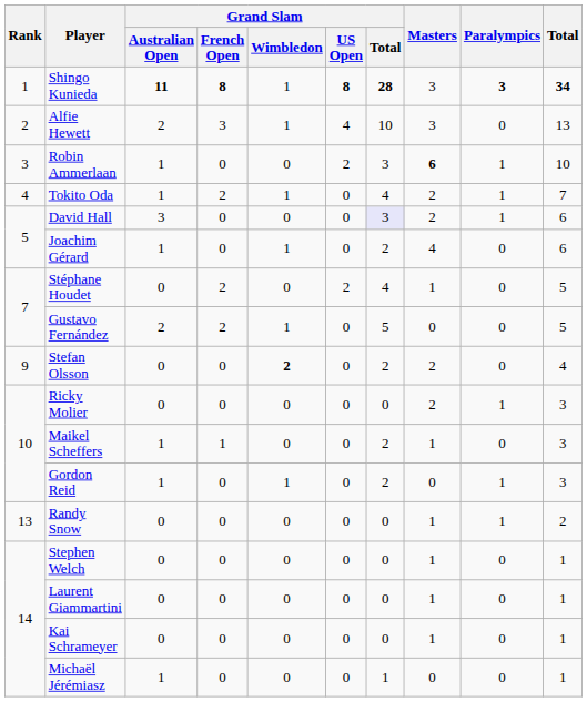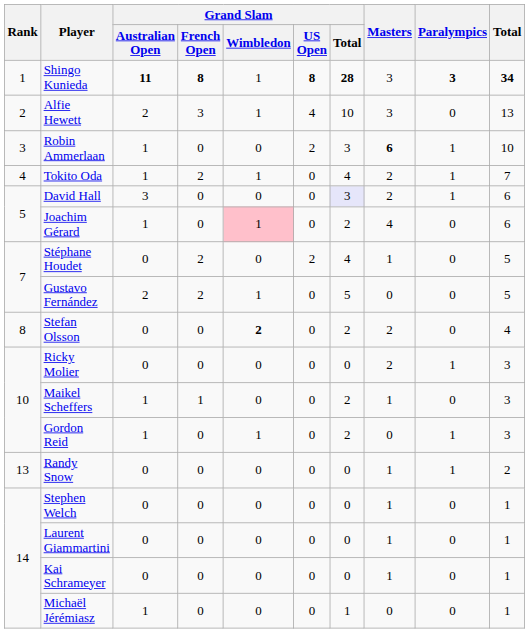Joachim Gérard | Grand Slam / Wimbledon: no background -> pink background
Stefan Olsson | Rank: 9 -> 8
